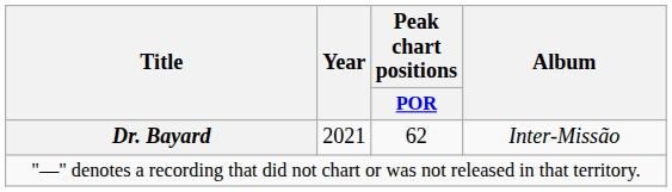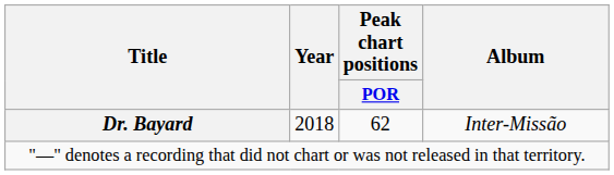Dr. Bayard | Year: 2021 -> 2018
